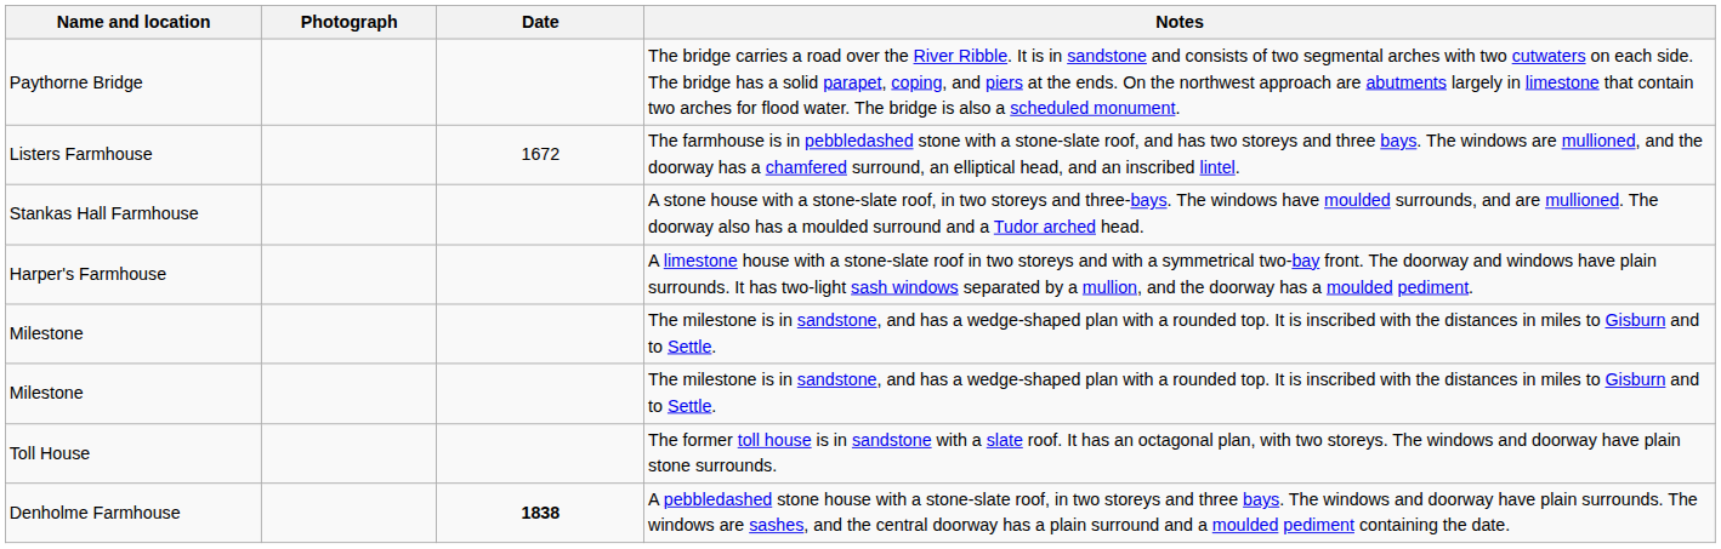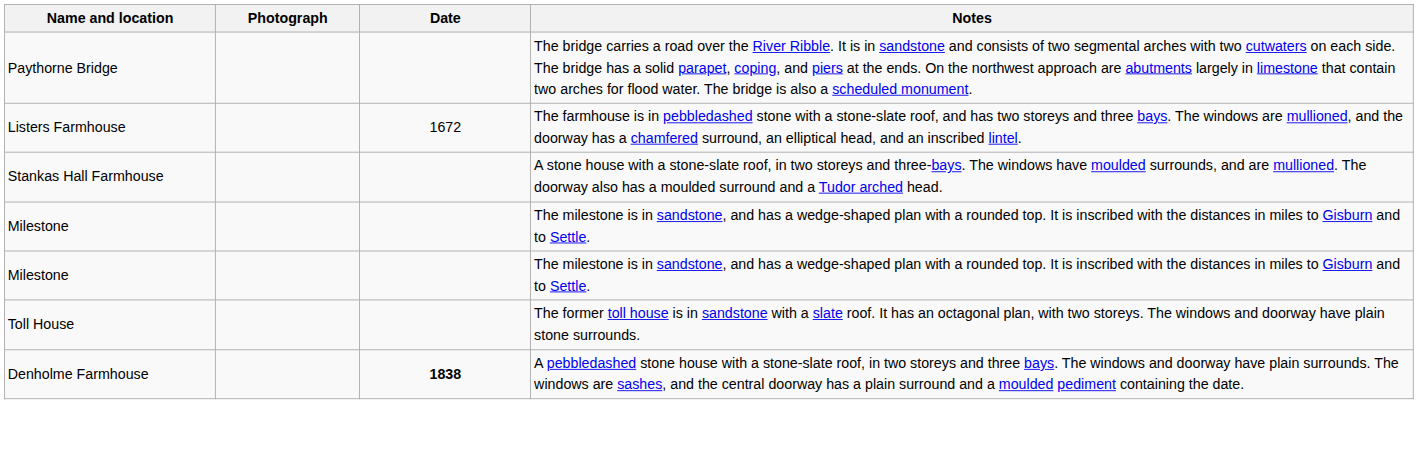- row: Harper's Farmhouse | A limestone house with a stone-slate roof in two storeys and with a symmetrical two-bay front. The doorway and windows have plain surrounds. It has two-light sash windows separated by a mullion, and the doorway has a moulded pediment.
